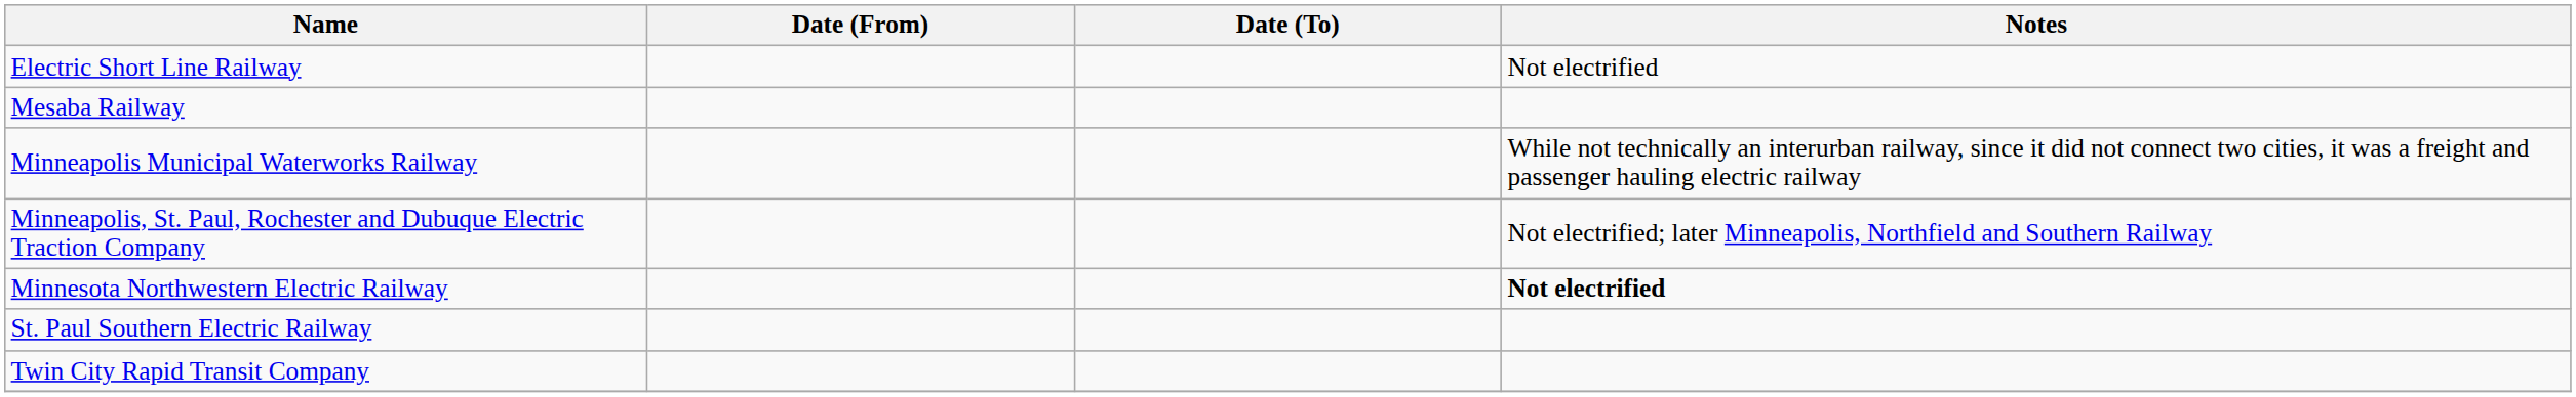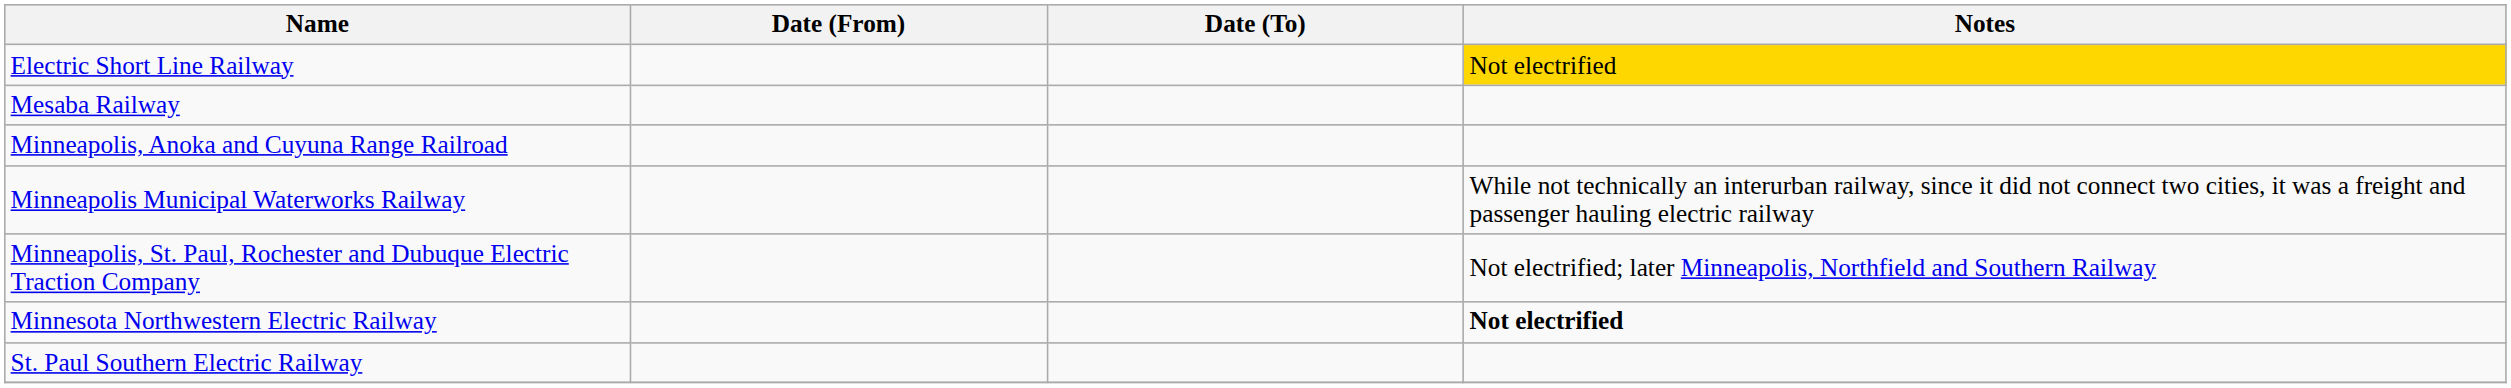Electric Short Line Railway | Notes: no background -> gold background
+ row: Minneapolis, Anoka and Cuyuna Range Railroad
- row: Twin City Rapid Transit Company
